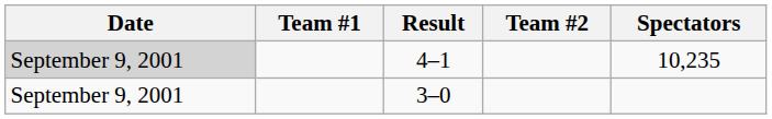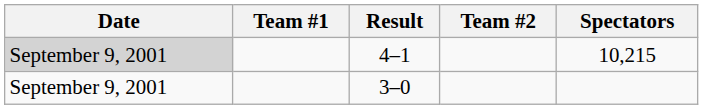4–1 | Spectators: 10,235 -> 10,215
